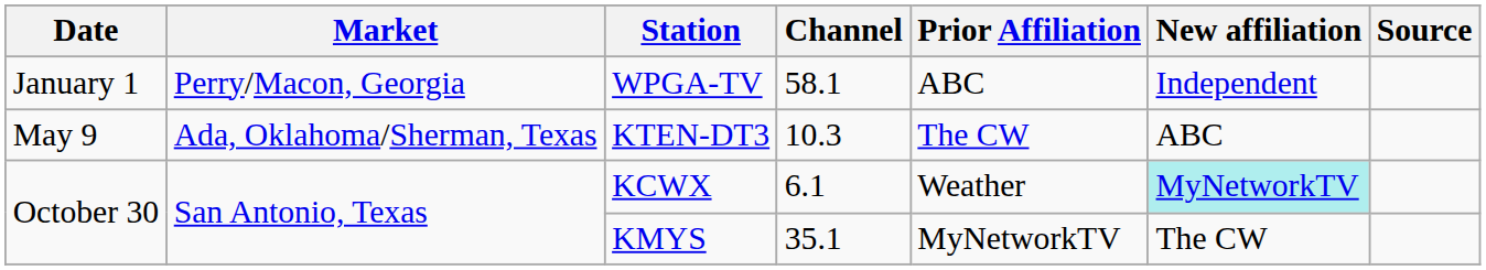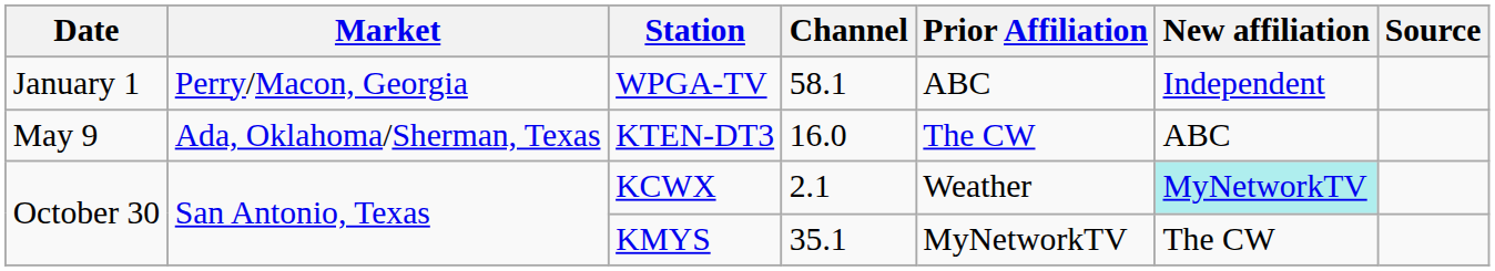KTEN-DT3 | Channel: 10.3 -> 16.0
KCWX | Channel: 6.1 -> 2.1
